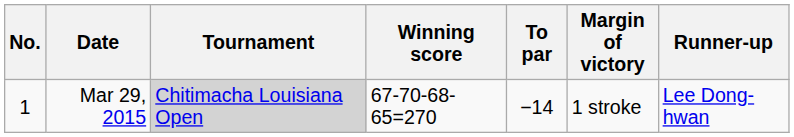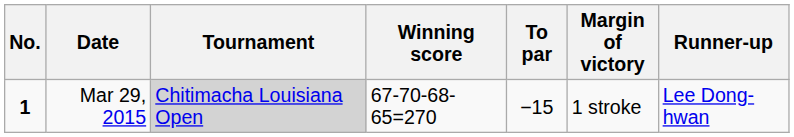Mar 29, 2015 | No.: normal -> bold
Mar 29, 2015 | To par: −14 -> −15
